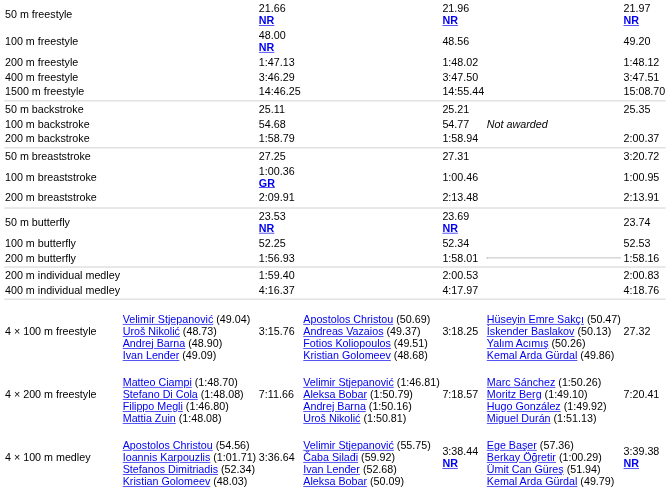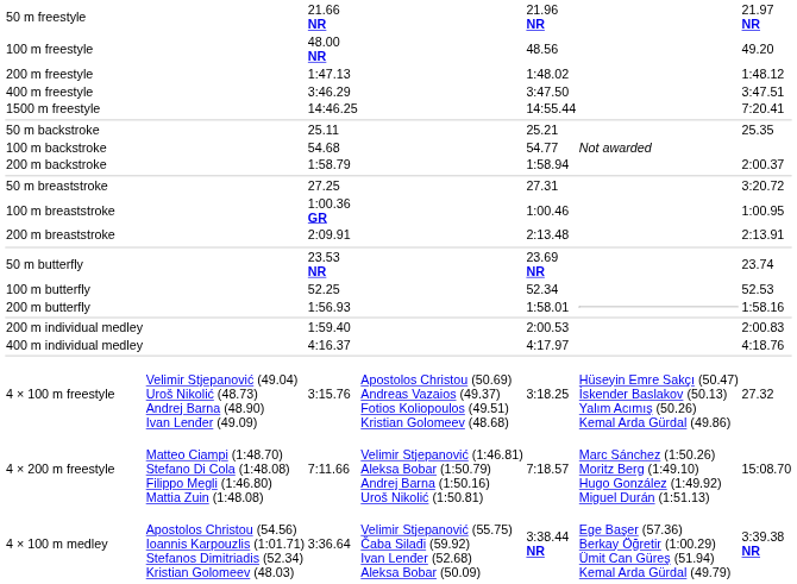1500 m freestyle | column 7: 15:08.70 -> 7:20.41
4 × 200 m freestyle | column 7: 7:20.41 -> 15:08.70
